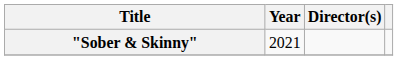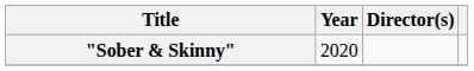"Sober & Skinny" | Year: 2021 -> 2020
